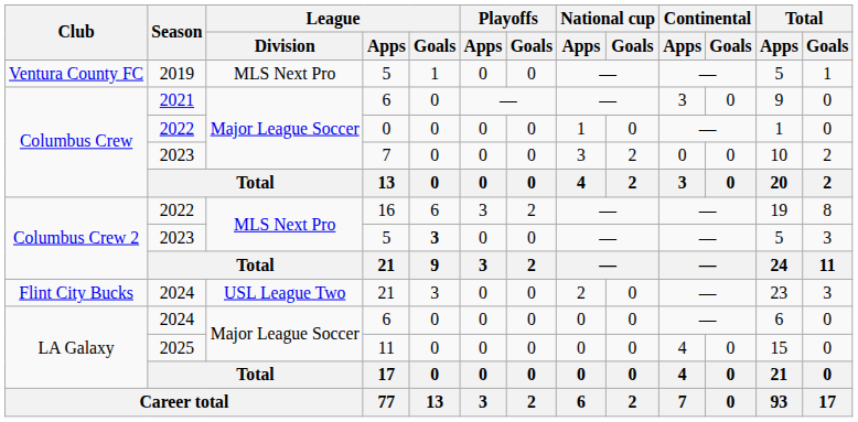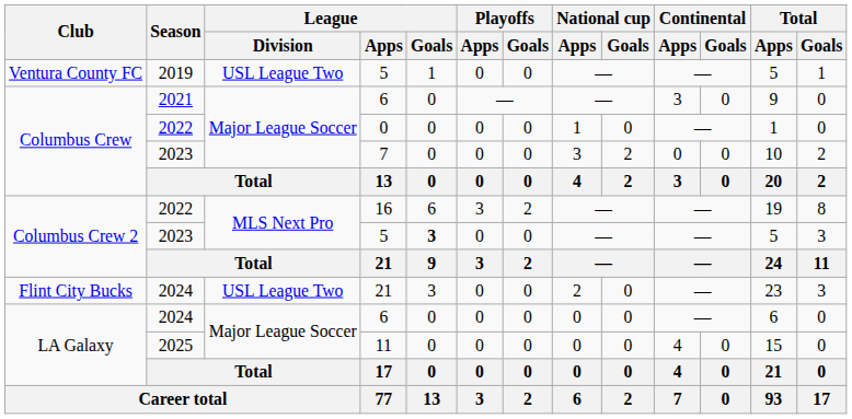2019 / 5 | League / Division: MLS Next Pro -> USL League Two
